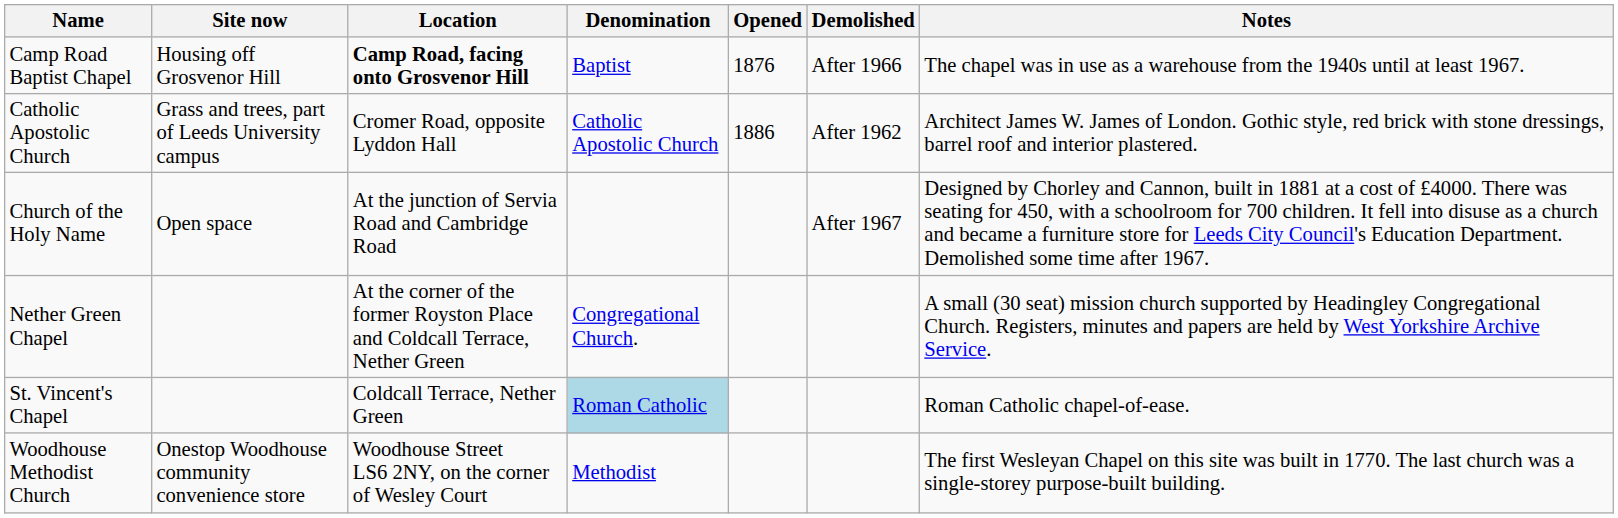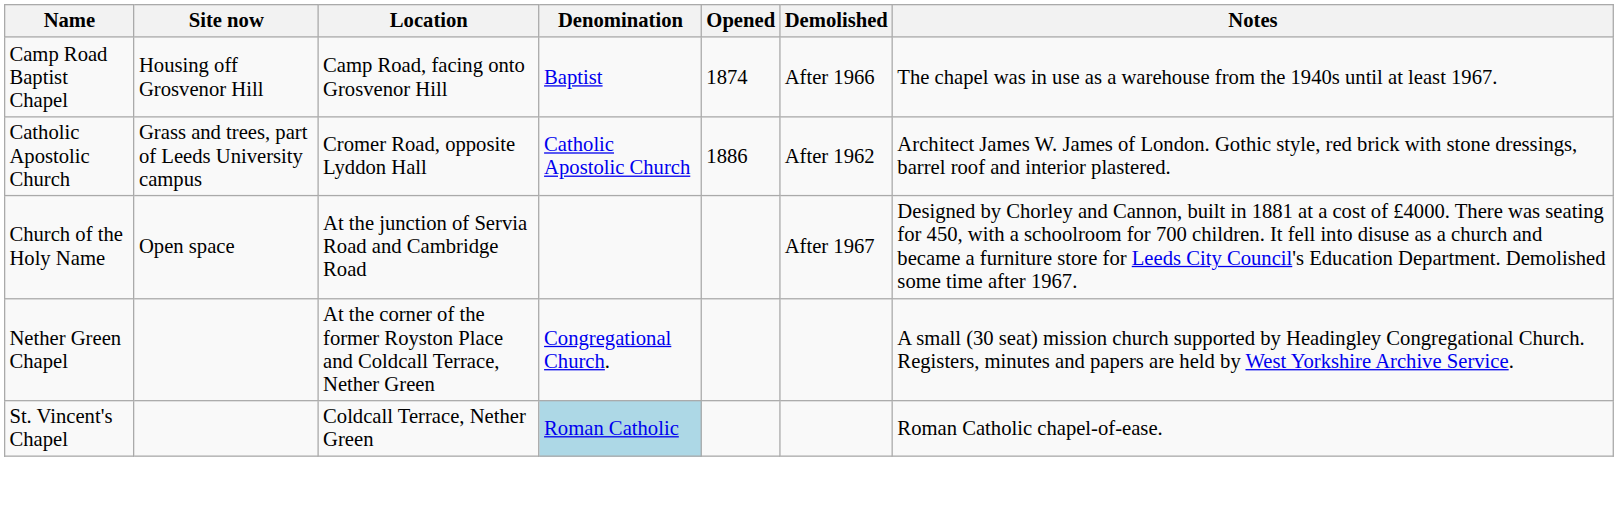Camp Road Baptist Chapel | Location: bold -> normal
Camp Road Baptist Chapel | Opened: 1876 -> 1874
- row: Woodhouse Methodist Church | Onestop Woodhouse community convenience store | Woodhouse Street LS6 2NY, on the corner of Wesley Court | Methodist | The first Wesleyan Chapel on this site was built in 1770. The last church was a single-storey purpose-built building.
